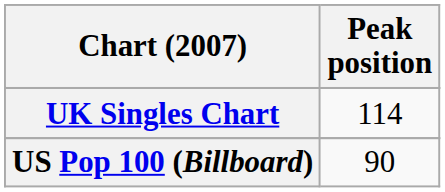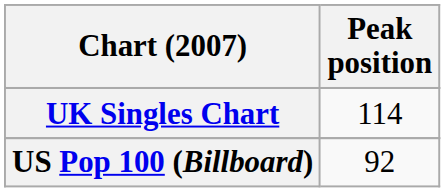US Pop 100 (Billboard) | Peak position: 90 -> 92
